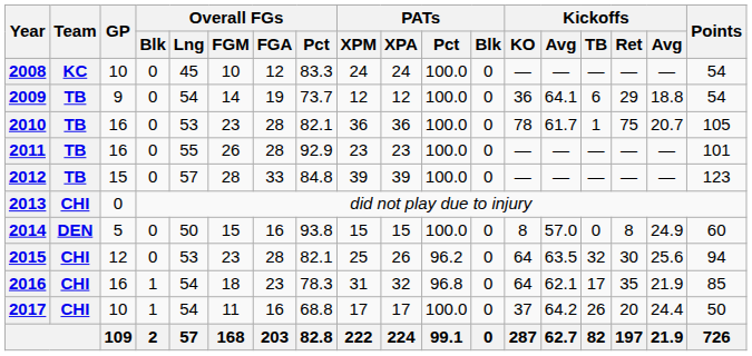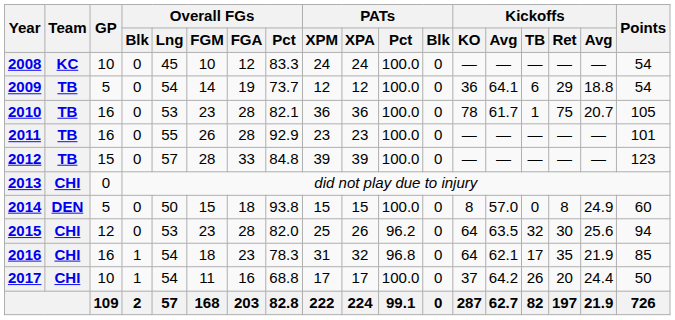2009 | GP: 9 -> 5
2014 | Overall FGs / FGA: 16 -> 18
2015 | Overall FGs / Pct: 82.1 -> 82.0
